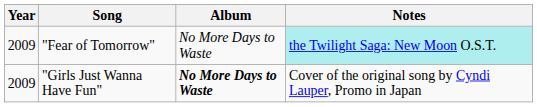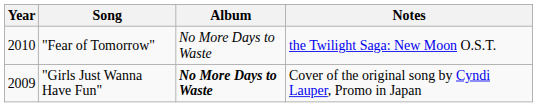"Fear of Tomorrow" | Year: 2009 -> 2010
"Fear of Tomorrow" | Notes: paleturquoise background -> no background
